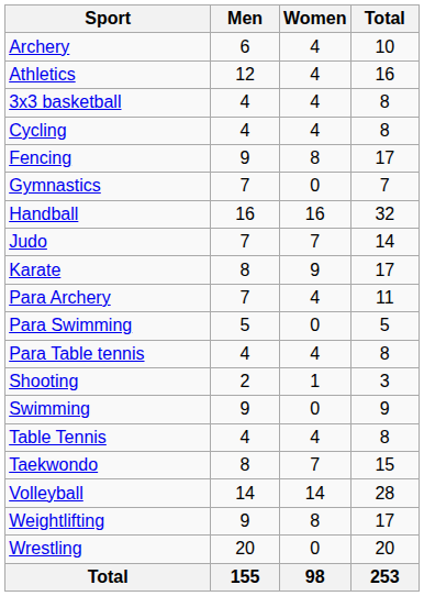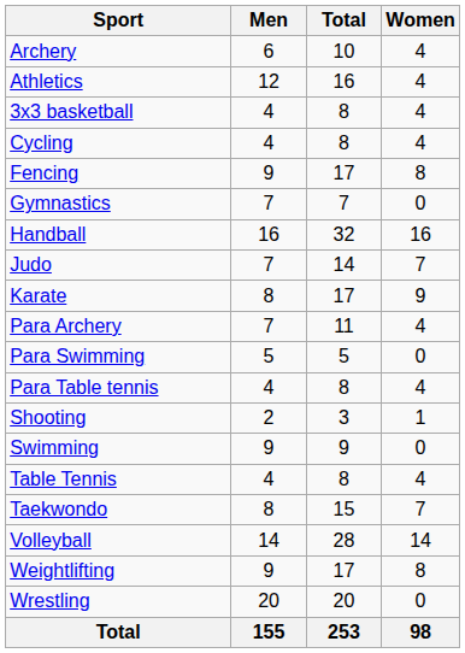columns swapped: Women <-> Total
